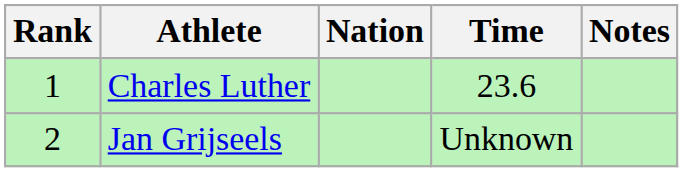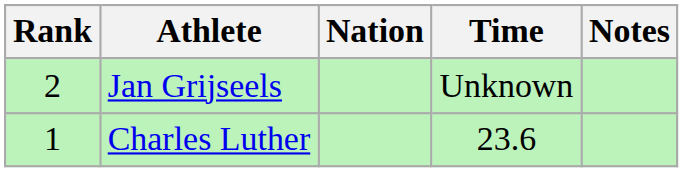rows swapped: Charles Luther <-> Jan Grijseels
